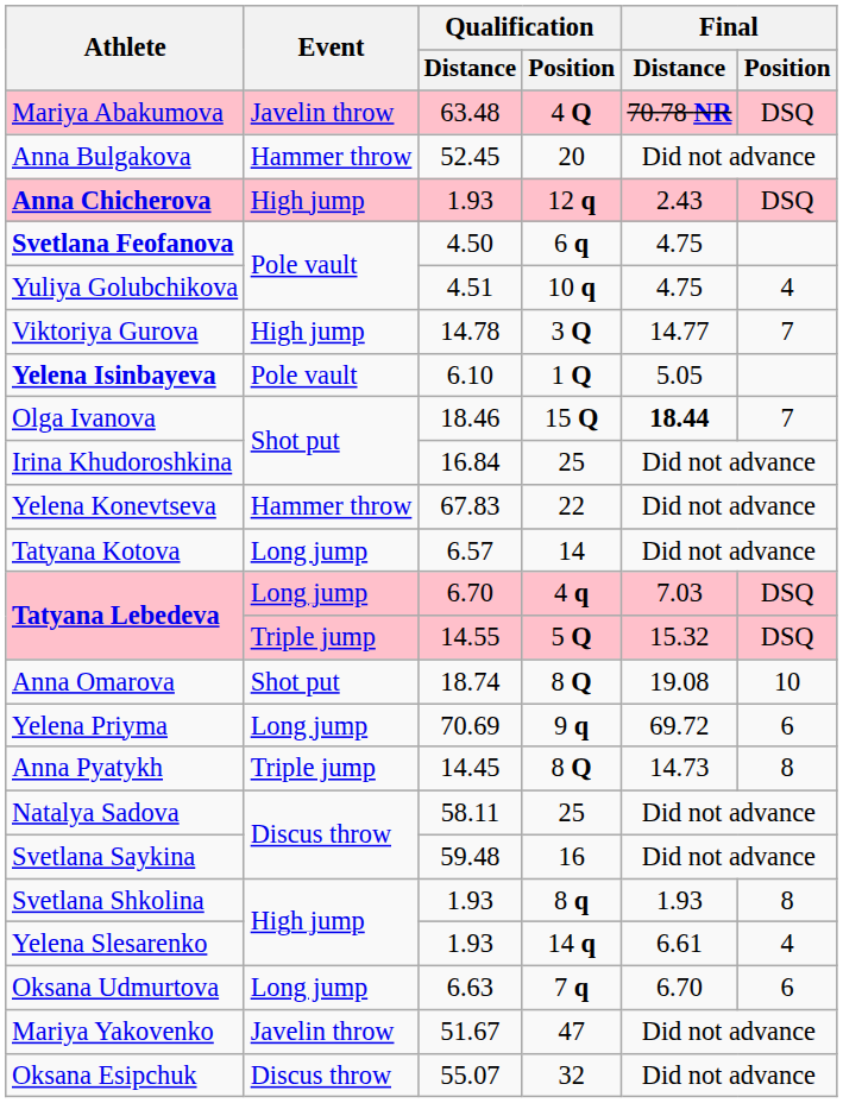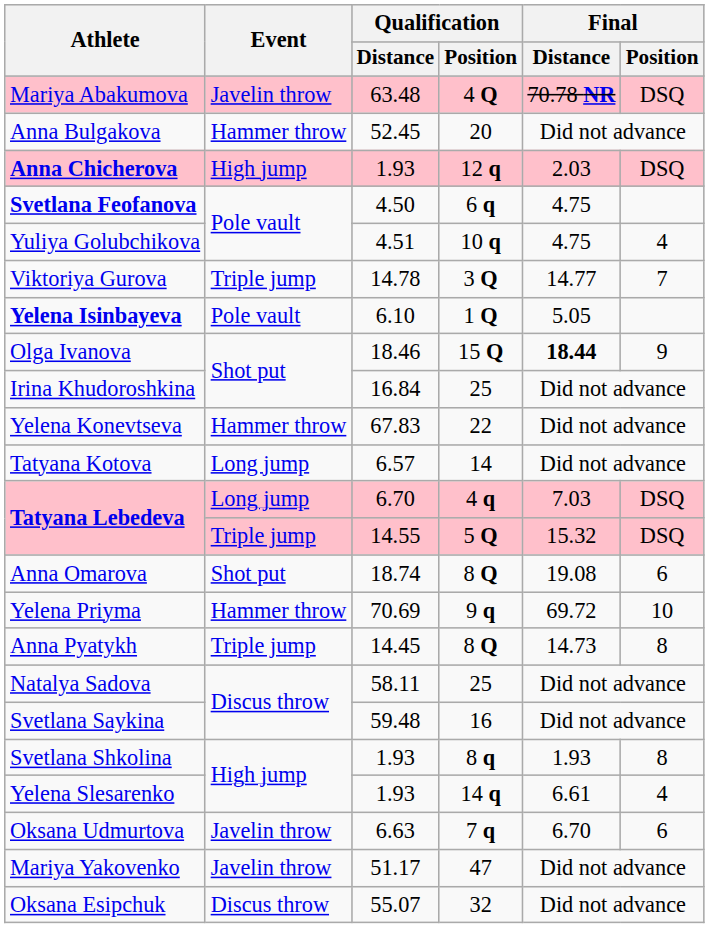Anna Chicherova | Final / Distance: 2.43 -> 2.03
Viktoriya Gurova | Event: High jump -> Triple jump
Olga Ivanova | Final / Position: 7 -> 9
Anna Omarova | Final / Position: 10 -> 6
Yelena Priyma | Event: Long jump -> Hammer throw
Yelena Priyma | Final / Position: 6 -> 10
Oksana Udmurtova | Event: Long jump -> Javelin throw
Mariya Yakovenko | Qualification / Distance: 51.67 -> 51.17
